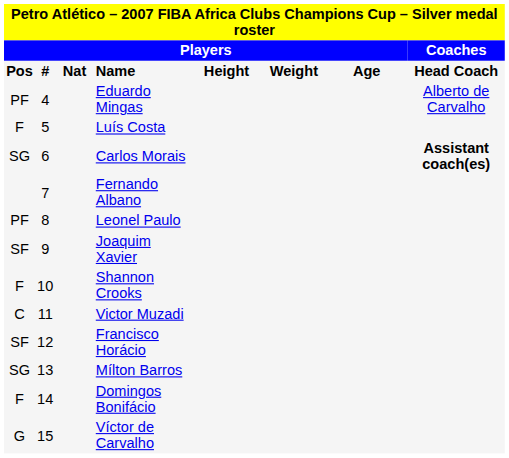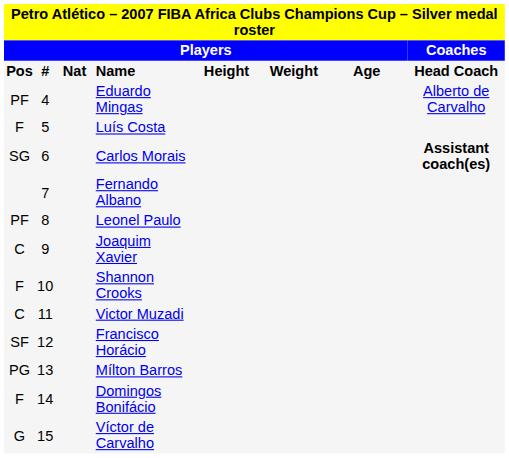Joaquim Xavier | column 1: SF -> C
Mílton Barros | column 1: SG -> PG
